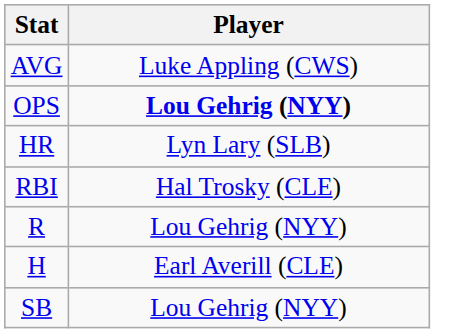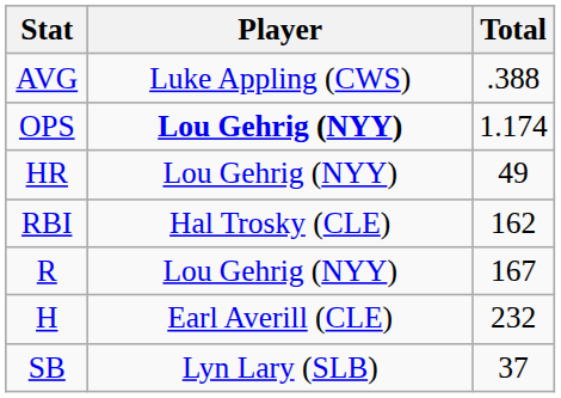+ column: Total | .388 | 1.174 | 49 | 162 | 167 | 232 | 37
HR | Player: Lyn Lary (SLB) -> Lou Gehrig (NYY)
SB | Player: Lou Gehrig (NYY) -> Lyn Lary (SLB)
